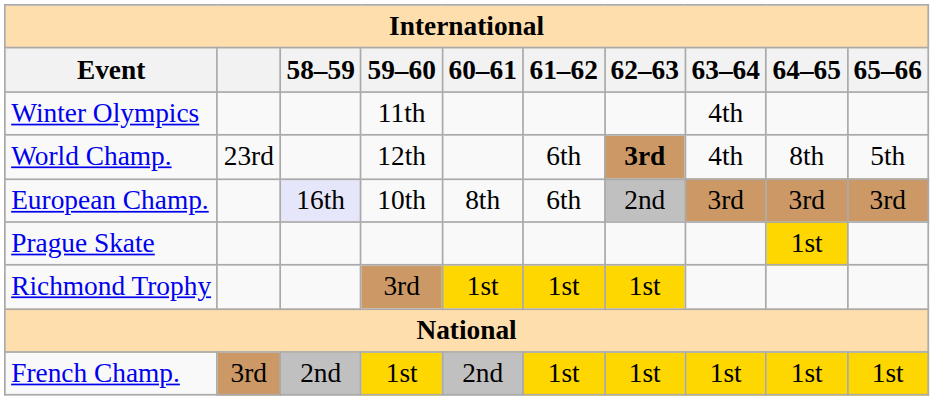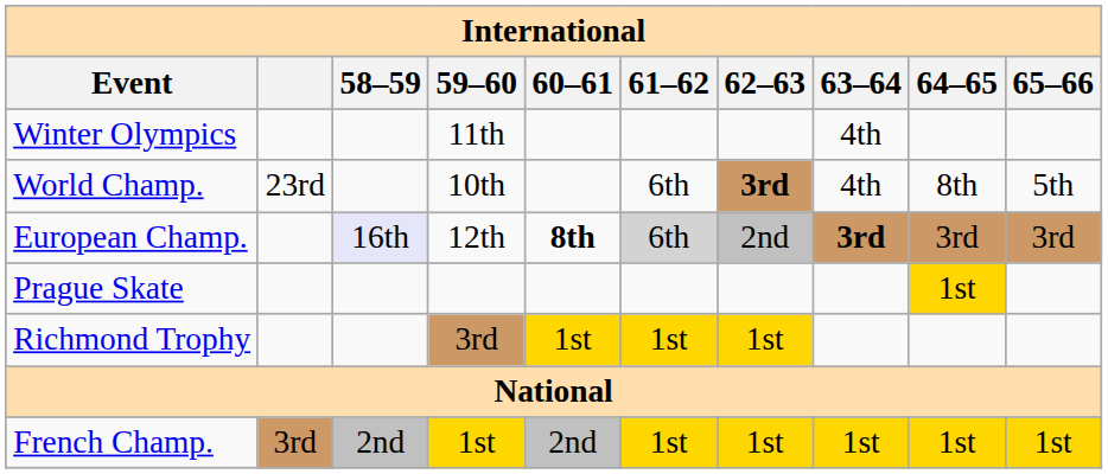World Champ. | 59–60: 12th -> 10th
European Champ. | 59–60: 10th -> 12th
European Champ. | 60–61: normal -> bold
European Champ. | 61–62: no background -> lightgrey background
European Champ. | 63–64: normal -> bold
